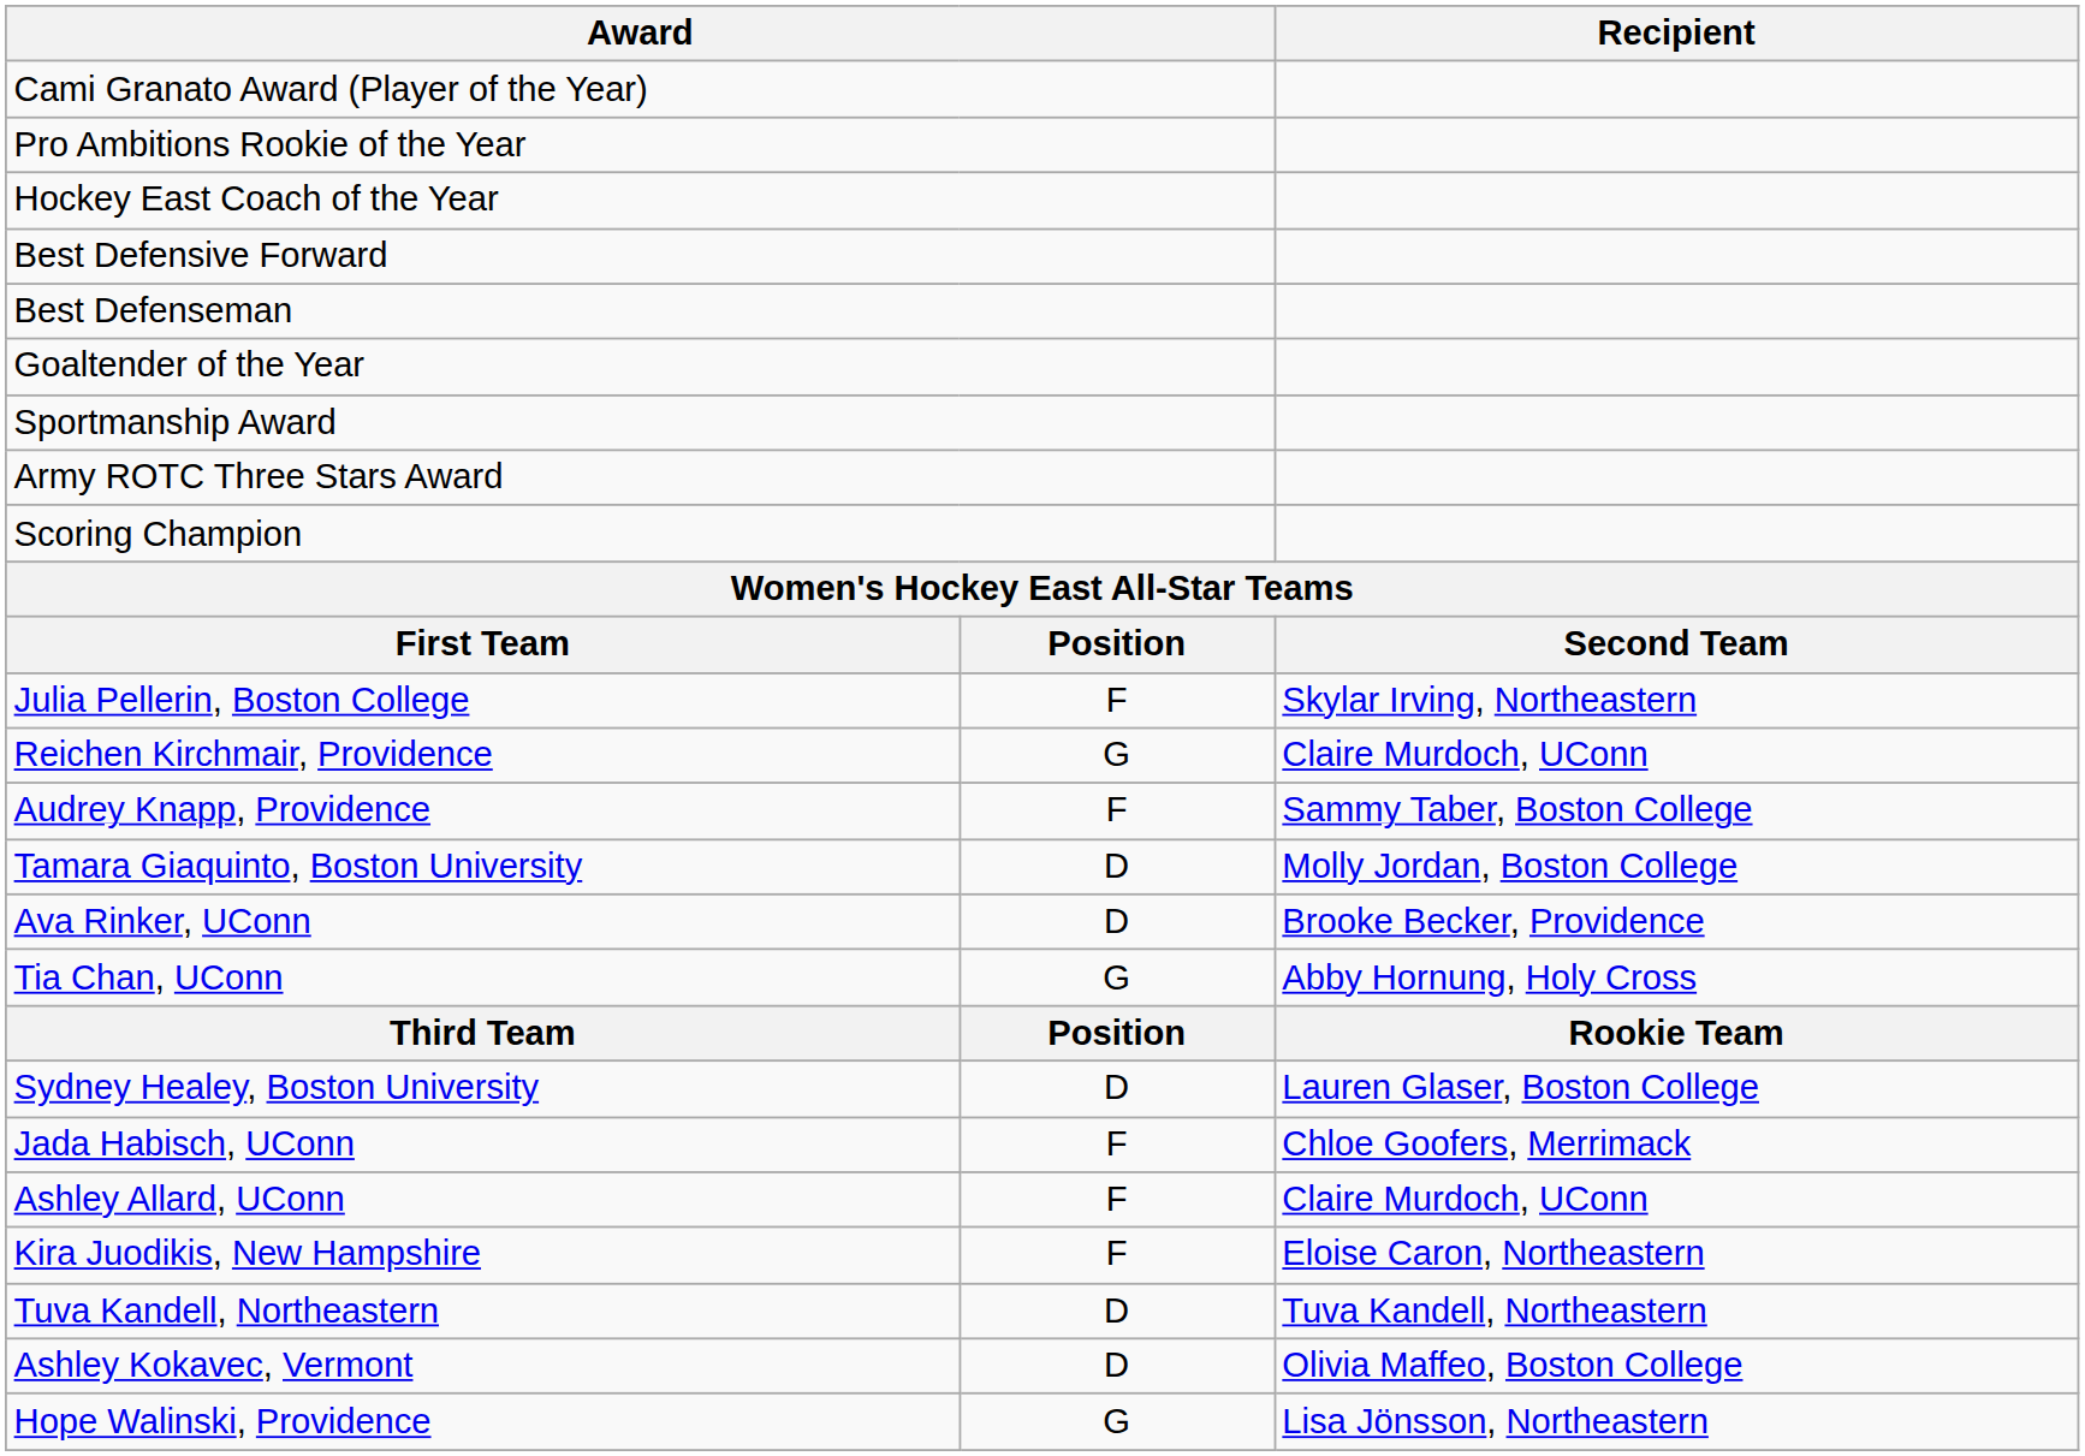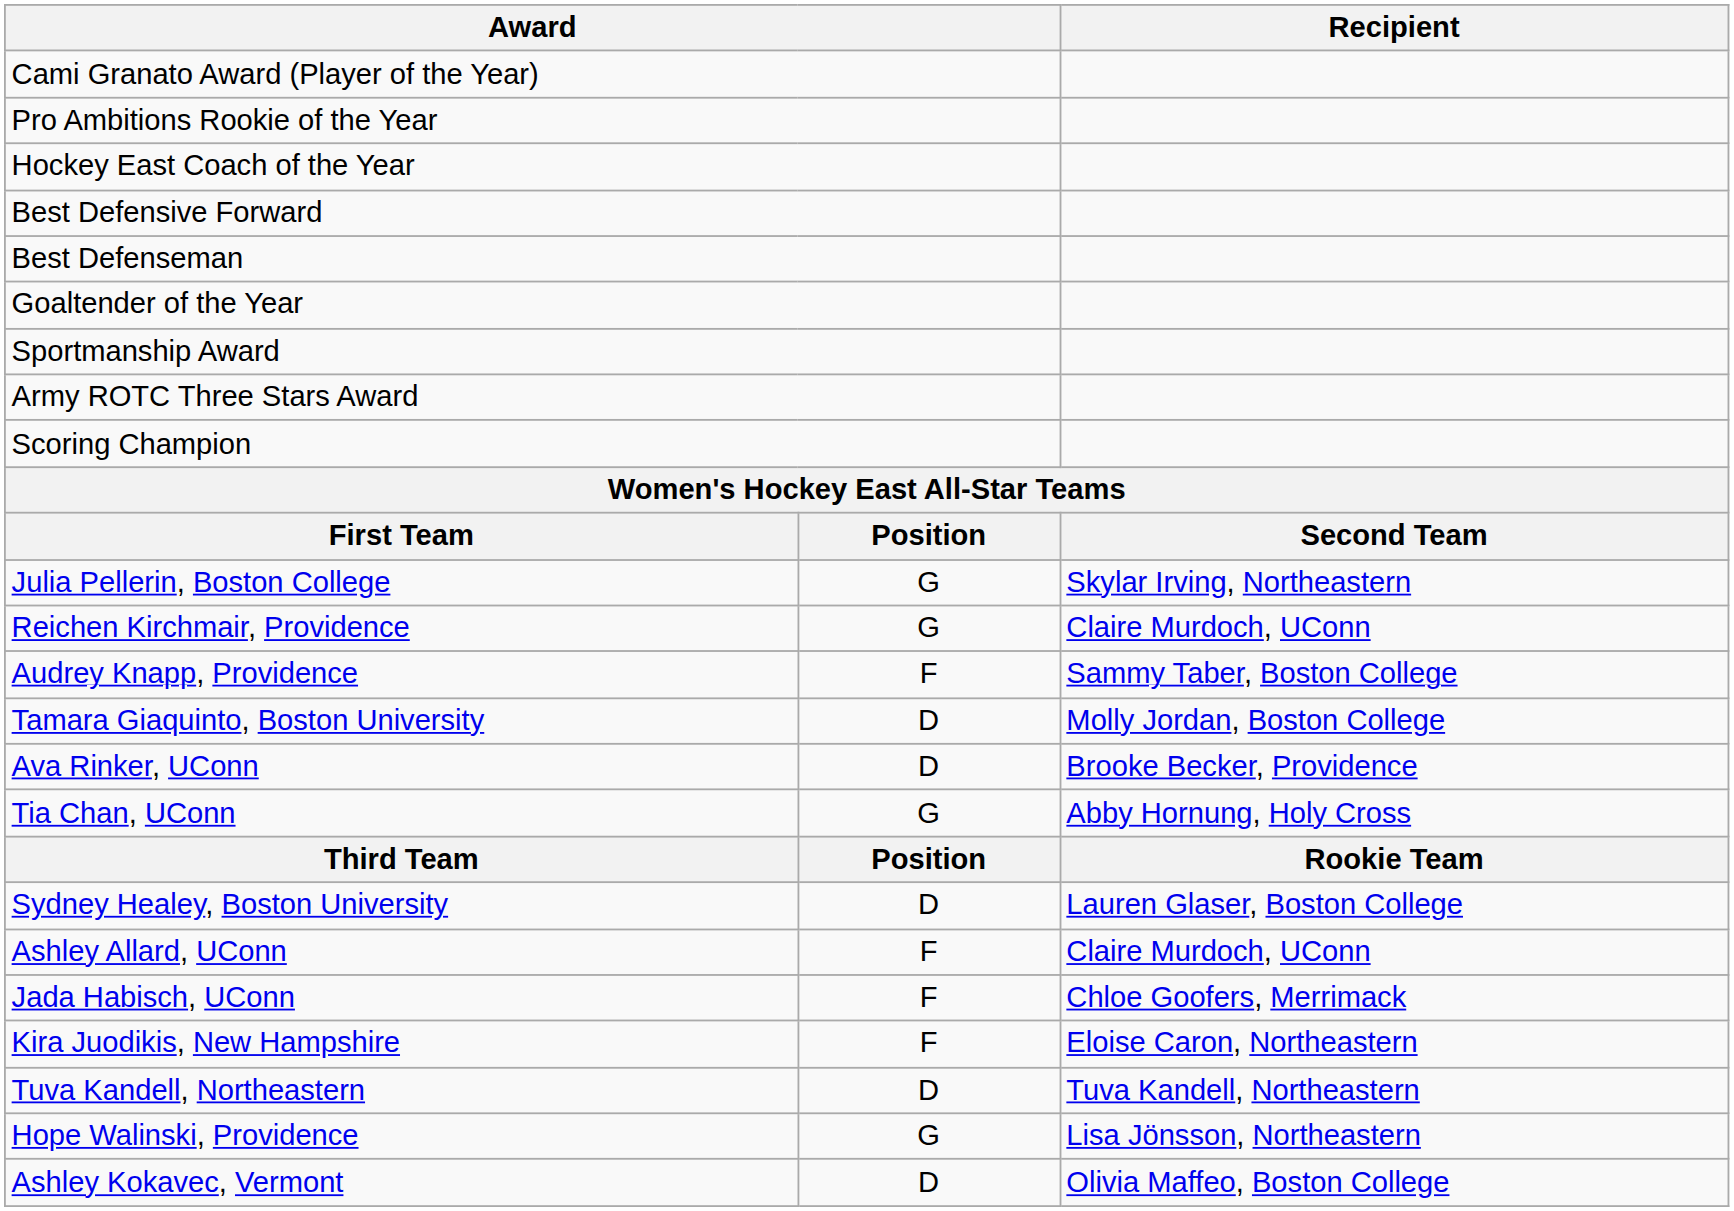Julia Pellerin, Boston College | column 2: F -> G
rows swapped: Ashley Allard, UConn <-> Jada Habisch, UConn
rows swapped: Ashley Kokavec, Vermont <-> Hope Walinski, Providence
